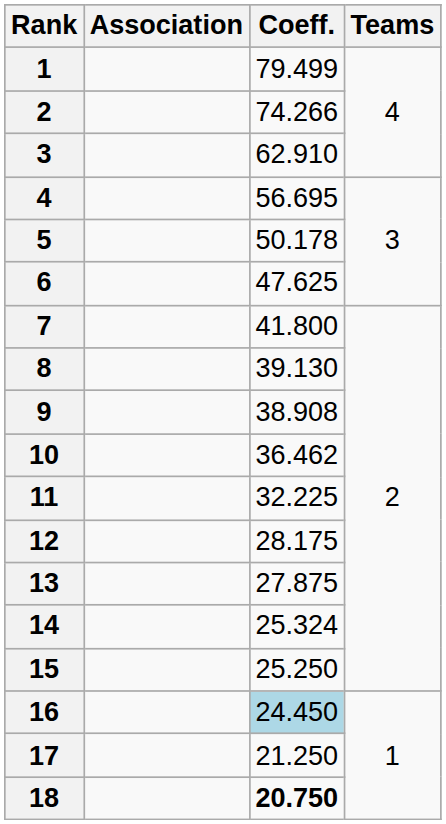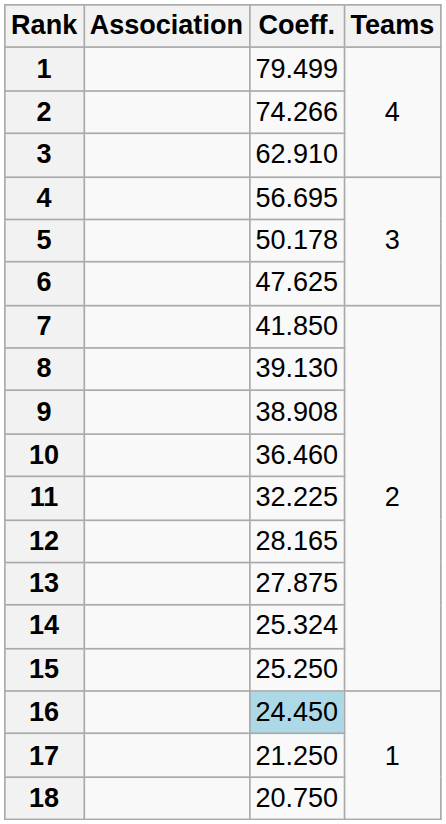7 | Coeff.: 41.800 -> 41.850
10 | Coeff.: 36.462 -> 36.460
12 | Coeff.: 28.175 -> 28.165
18 | Coeff.: bold -> normal
